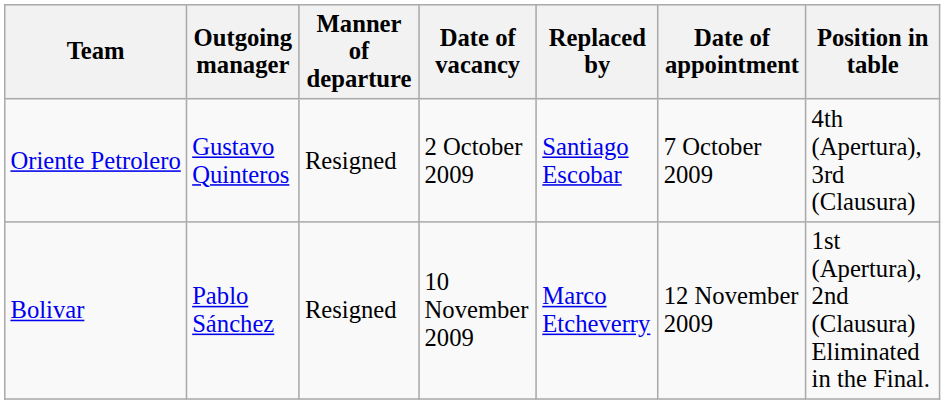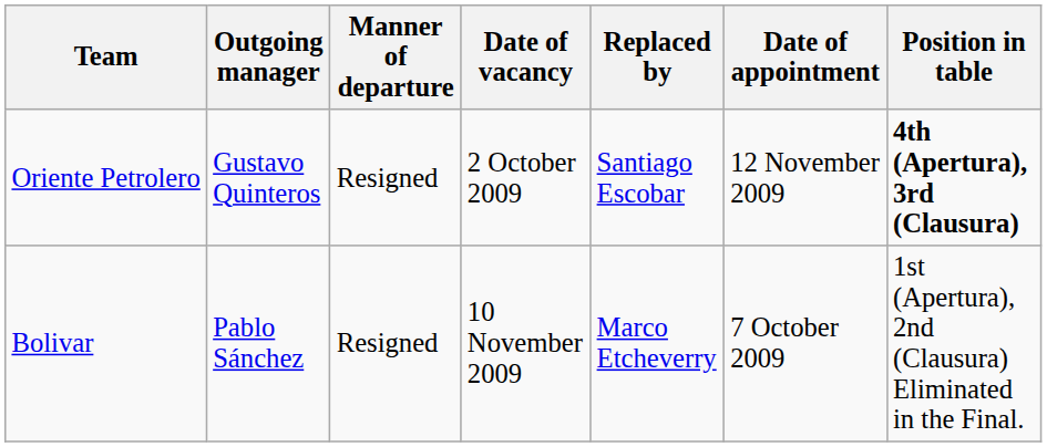Oriente Petrolero | Date of appointment: 7 October 2009 -> 12 November 2009
Oriente Petrolero | Position in table: normal -> bold
Bolivar | Date of appointment: 12 November 2009 -> 7 October 2009
